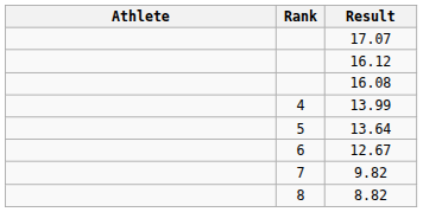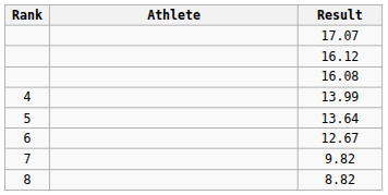columns swapped: Rank <-> Athlete
